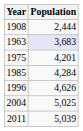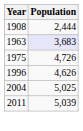1975 | Population: 4,201 -> 4,726
- row: 1985 | 4,284
